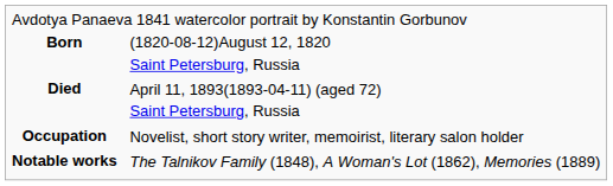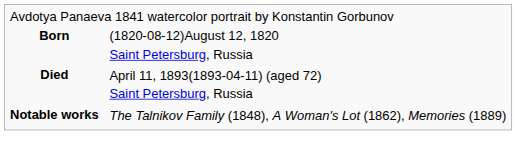- row: Occupation | Novelist, short story writer, memoirist, literary salon holder
